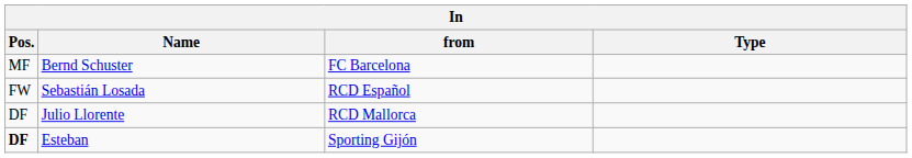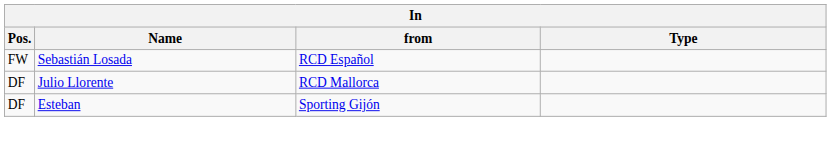- row: MF | Bernd Schuster | FC Barcelona
Esteban | Pos.: bold -> normal
